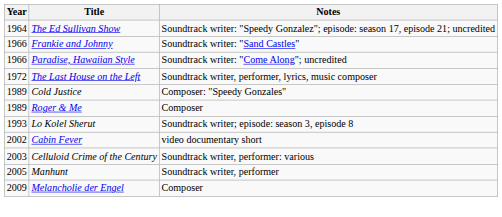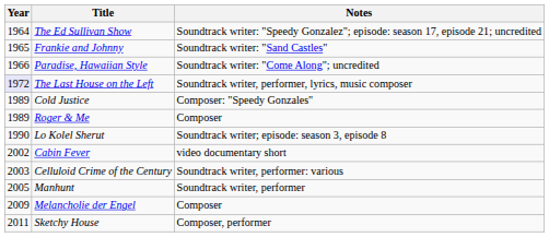Frankie and Johnny | Year: 1966 -> 1965
The Last House on the Left | Year: no background -> lavender background
Lo Kolel Sherut | Year: 1993 -> 1990
+ row: 2011 | Sketchy House | Composer, performer
